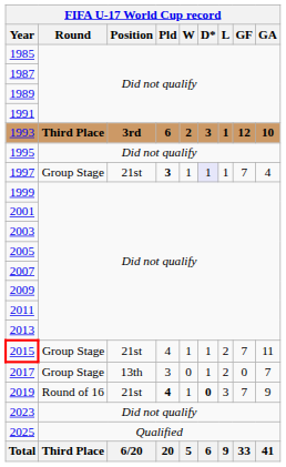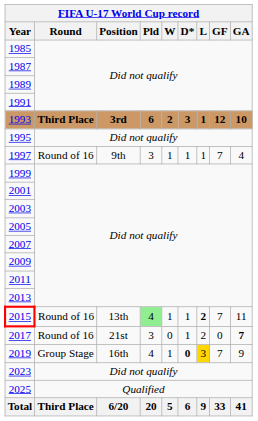1997 | Round: Group Stage -> Round of 16
1997 | Position: 21st -> 9th
1997 | Pld: bold -> normal
1997 | D*: lavender background -> no background
2015 | Round: Group Stage -> Round of 16
2015 | Position: 21st -> 13th
2015 | Pld: no background -> lightgreen background
2015 | L: normal -> bold
2017 | Round: Group Stage -> Round of 16
2017 | Position: 13th -> 21st
2017 | GA: normal -> bold
2019 | Round: Round of 16 -> Group Stage
2019 | Position: 21st -> 16th
2019 | Pld: bold -> normal
2019 | L: no background -> gold background
